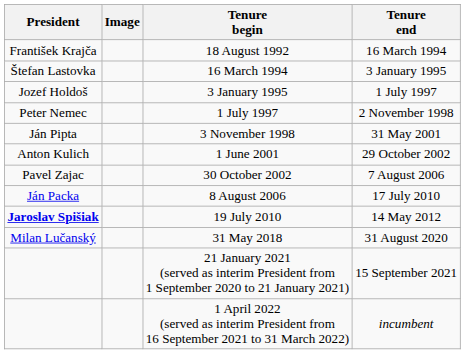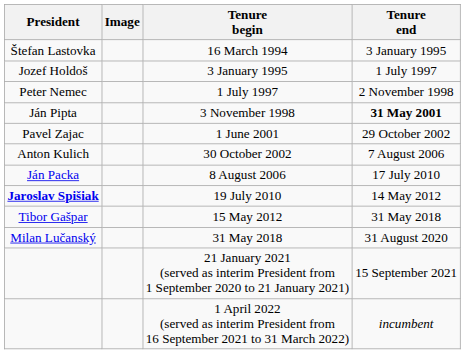- row: František Krajča | 18 August 1992 | 16 March 1994
3 November 1998 | Tenure end: normal -> bold
1 June 2001 | President: Anton Kulich -> Pavel Zajac
30 October 2002 | President: Pavel Zajac -> Anton Kulich
+ row: Tibor Gašpar | 15 May 2012 | 31 May 2018
